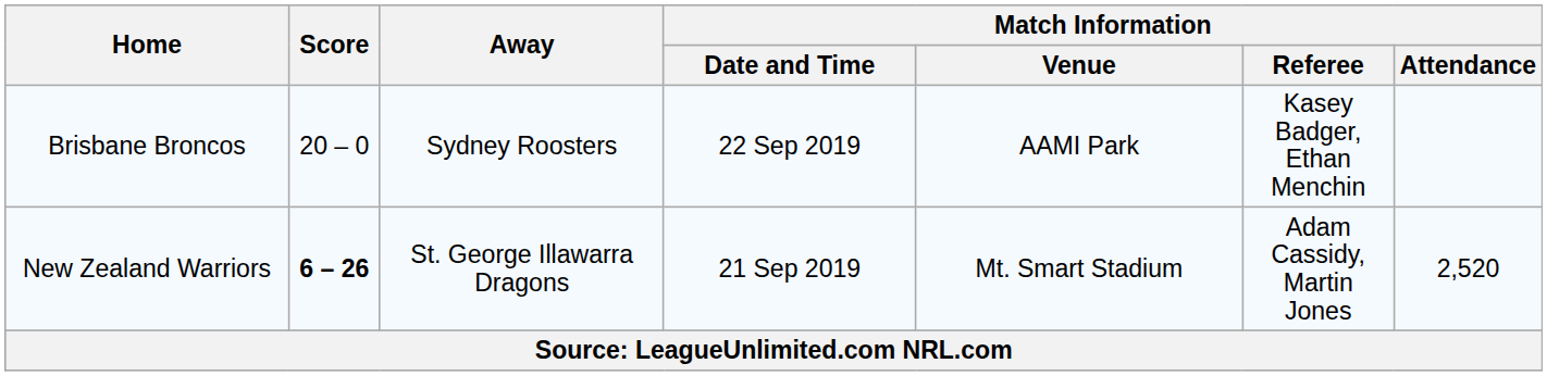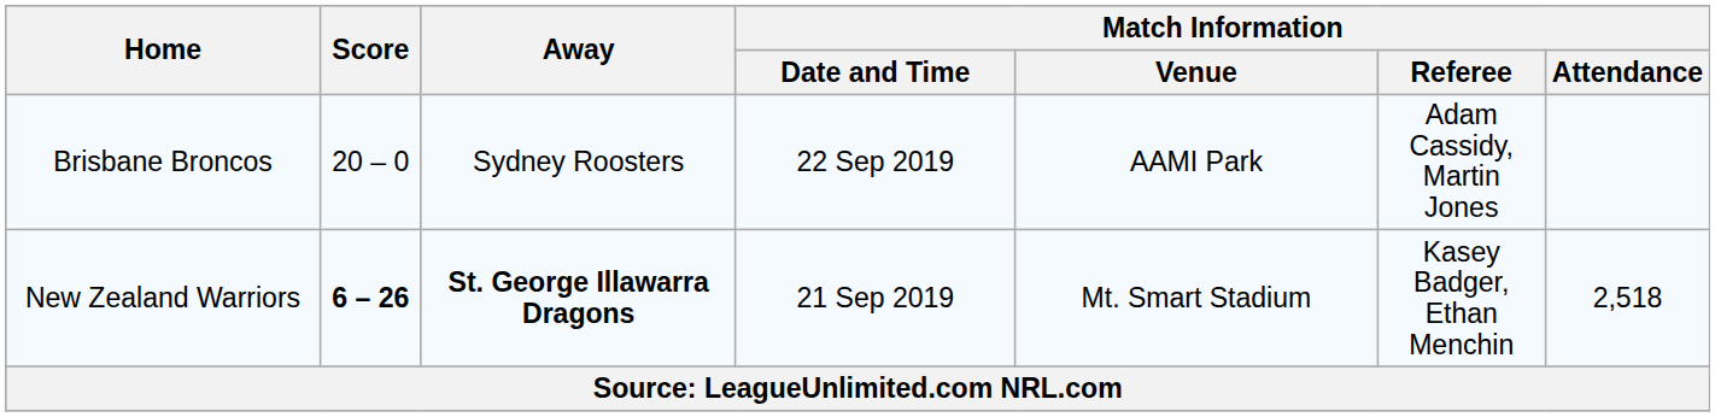Brisbane Broncos | Match Information / Referee: Kasey Badger, Ethan Menchin -> Adam Cassidy, Martin Jones
New Zealand Warriors | Away: normal -> bold
New Zealand Warriors | Match Information / Referee: Adam Cassidy, Martin Jones -> Kasey Badger, Ethan Menchin
New Zealand Warriors | Match Information / Attendance: 2,520 -> 2,518
